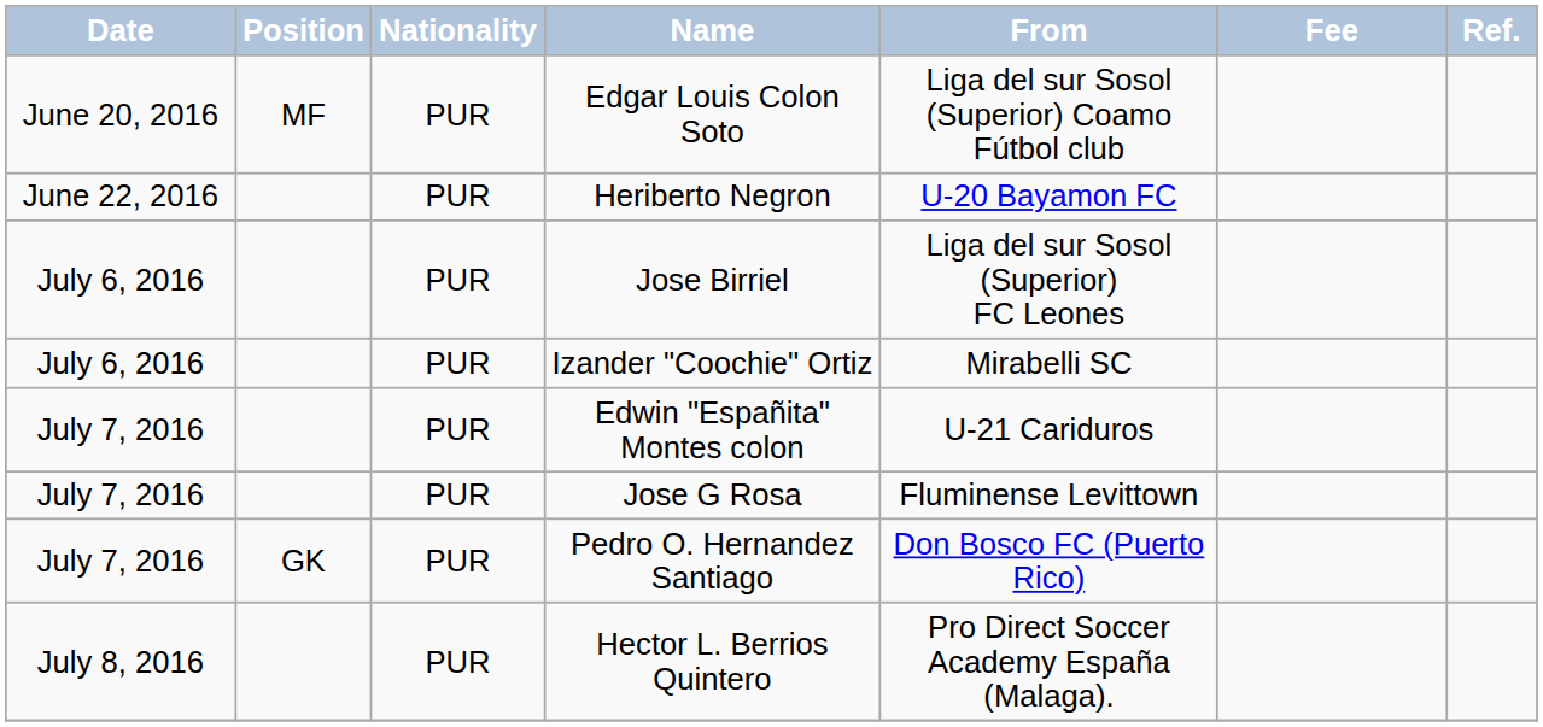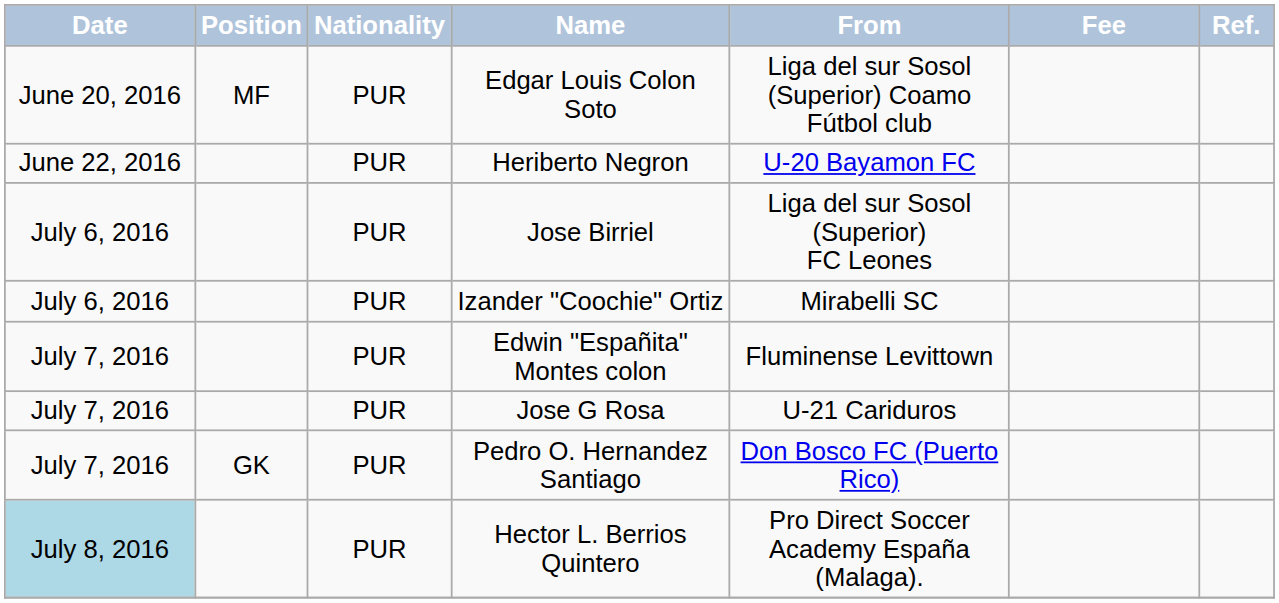Edwin "Españita" Montes colon | From: U-21 Cariduros -> Fluminense Levittown
Jose G Rosa | From: Fluminense Levittown -> U-21 Cariduros
Hector L. Berrios Quintero | Date: no background -> lightblue background
